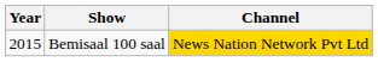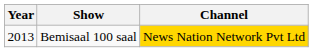Bemisaal 100 saal | Year: 2015 -> 2013
